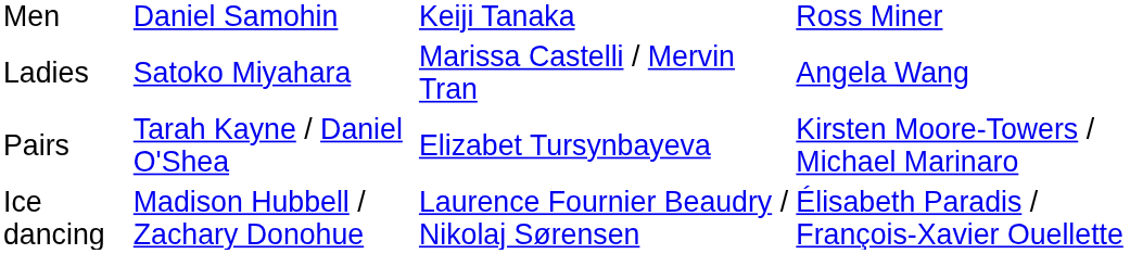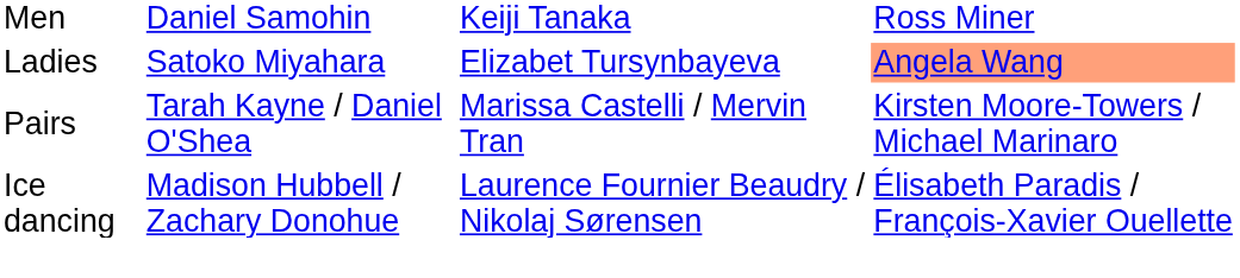Ladies | column 3: Marissa Castelli / Mervin Tran -> Elizabet Tursynbayeva
Ladies | column 4: no background -> lightsalmon background
Pairs | column 3: Elizabet Tursynbayeva -> Marissa Castelli / Mervin Tran
